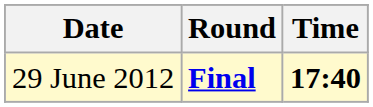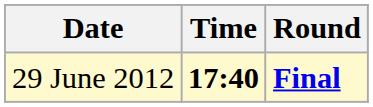columns swapped: Time <-> Round
